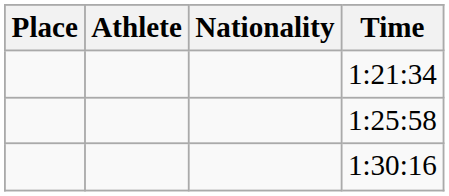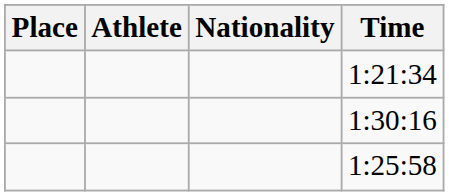rows swapped: 1:25:58 <-> 1:30:16
